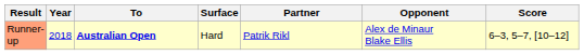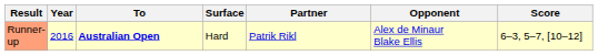Runner-up | Year: 2018 -> 2016
